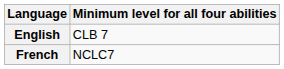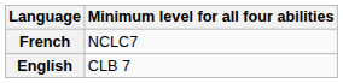rows swapped: English <-> French
